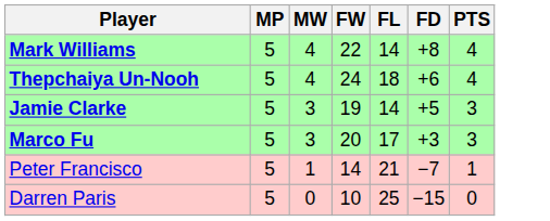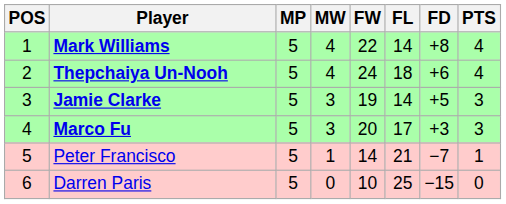+ column: POS | 1 | 2 | 3 | 4 | 5 | 6
